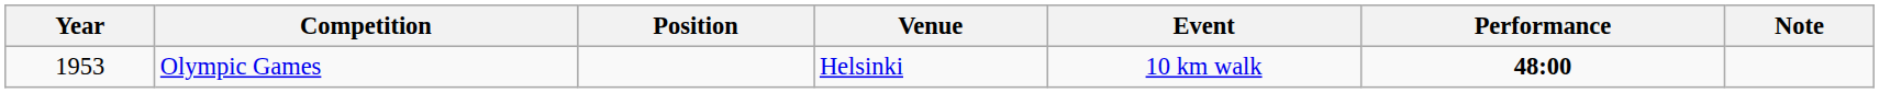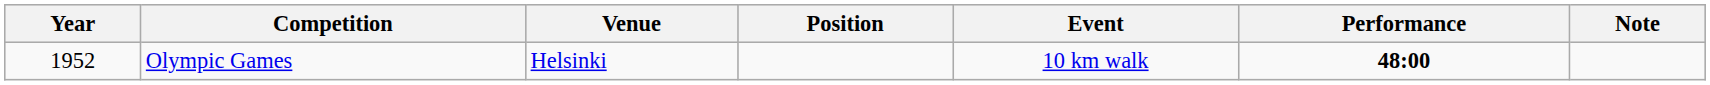columns swapped: Venue <-> Position
Olympic Games | Year: 1953 -> 1952
